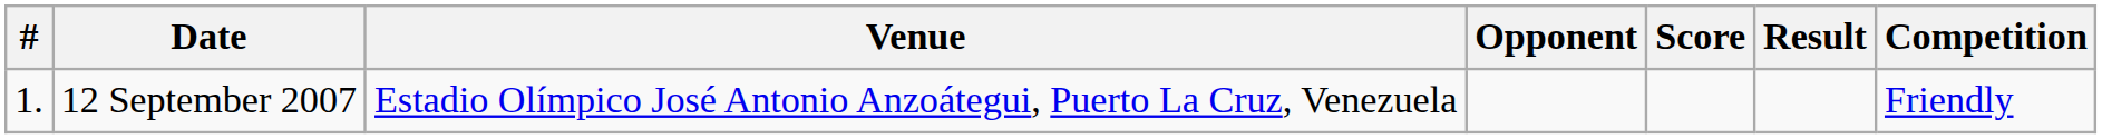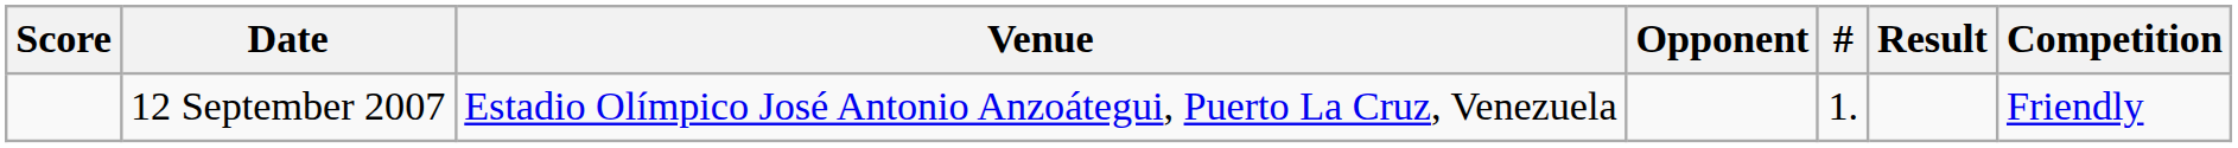columns swapped: # <-> Score
